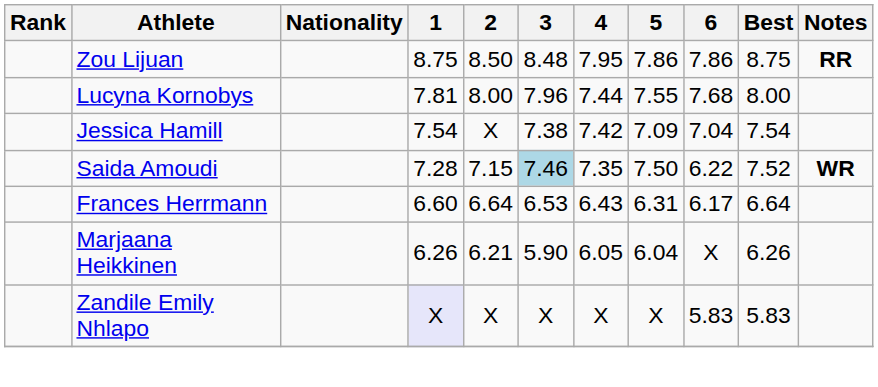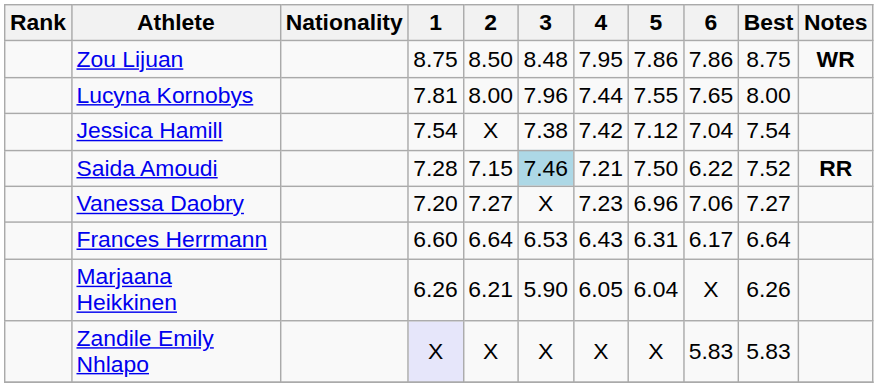Zou Lijuan | Notes: RR -> WR
Lucyna Kornobys | 6: 7.68 -> 7.65
Jessica Hamill | 5: 7.09 -> 7.12
Saida Amoudi | 4: 7.35 -> 7.21
Saida Amoudi | Notes: WR -> RR
+ row: Vanessa Daobry | 7.20 | 7.27 | X | 7.23 | 6.96 | 7.06 | 7.27
